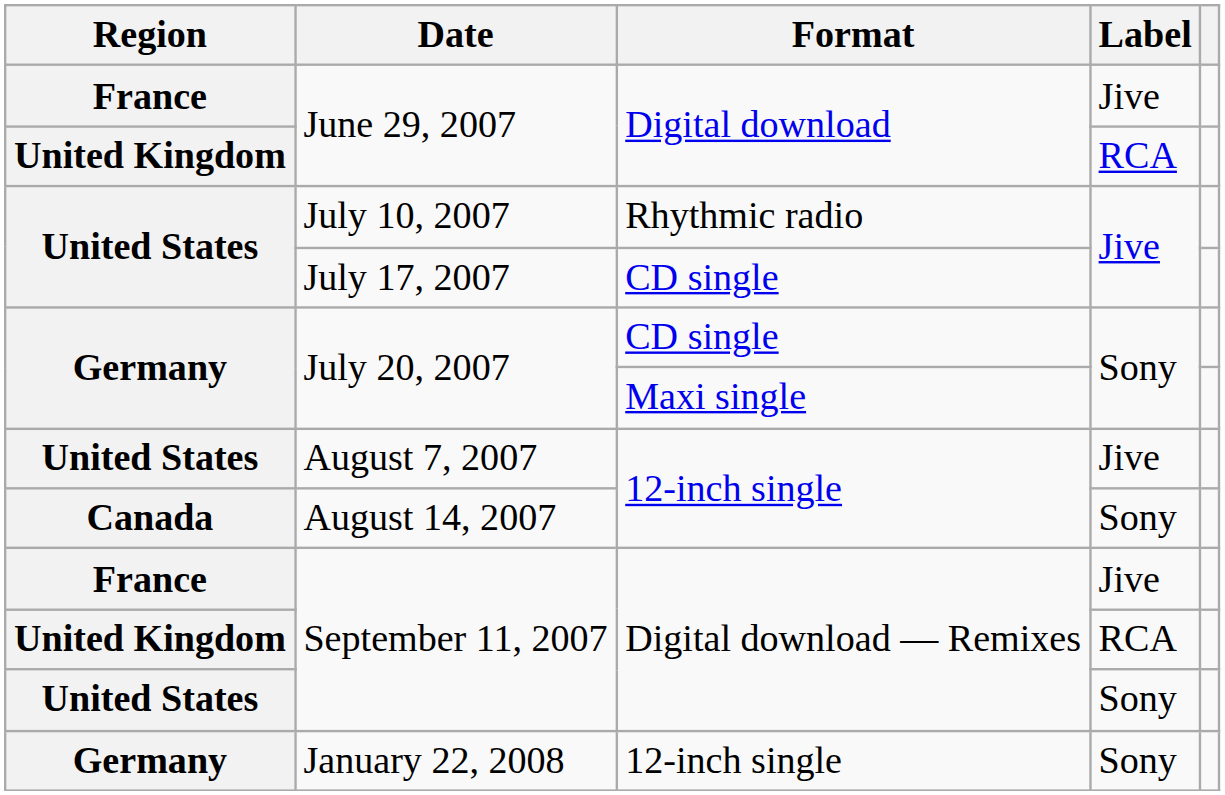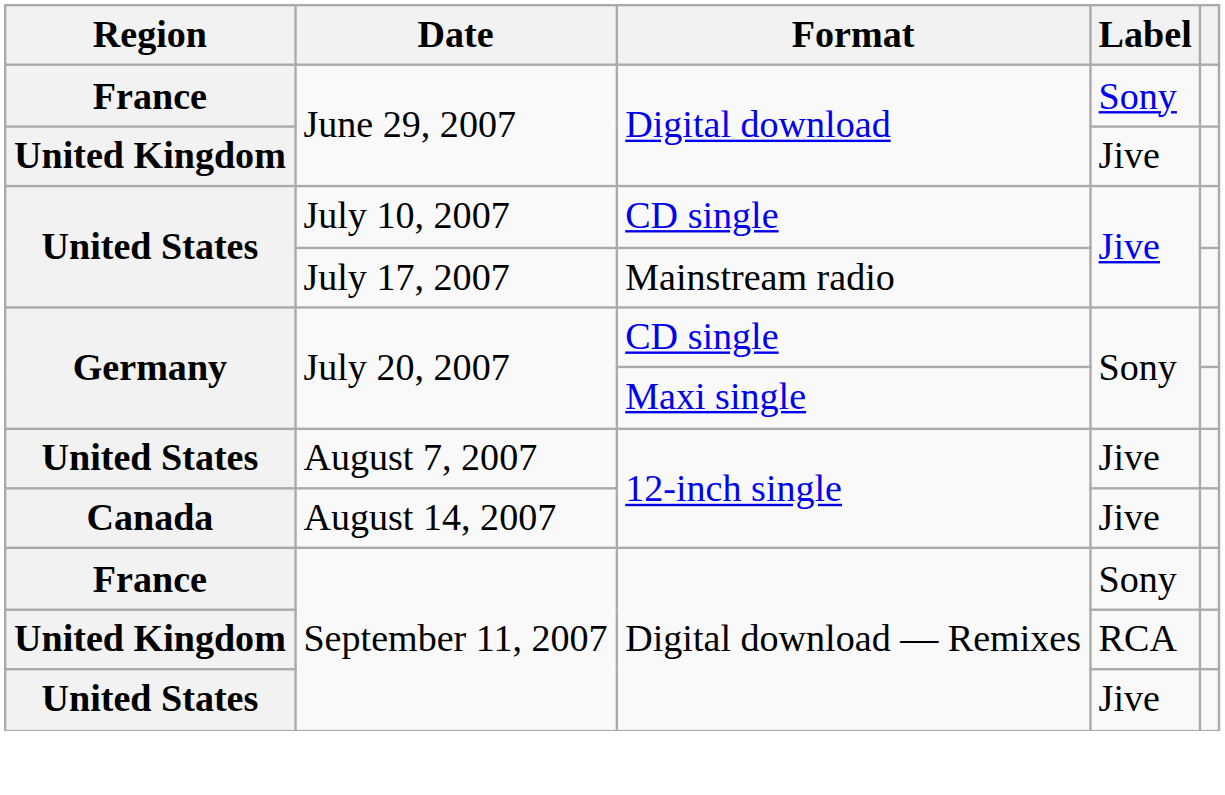France / June 29, 2007 | Label: Jive -> Sony
United Kingdom / June 29, 2007 | Label: RCA -> Jive
July 10, 2007 | Format: Rhythmic radio -> CD single
July 17, 2007 | Format: CD single -> Mainstream radio
August 14, 2007 | Label: Sony -> Jive
France / September 11, 2007 | Label: Jive -> Sony
United States / September 11, 2007 | Label: Sony -> Jive
- row: Germany | January 22, 2008 | 12-inch single | Sony
